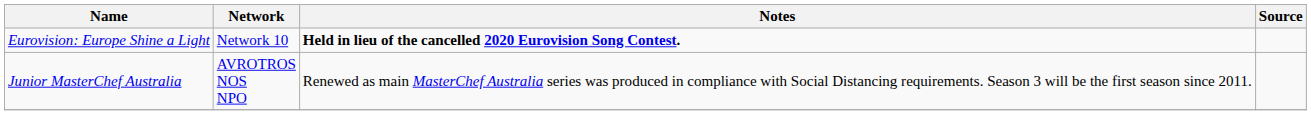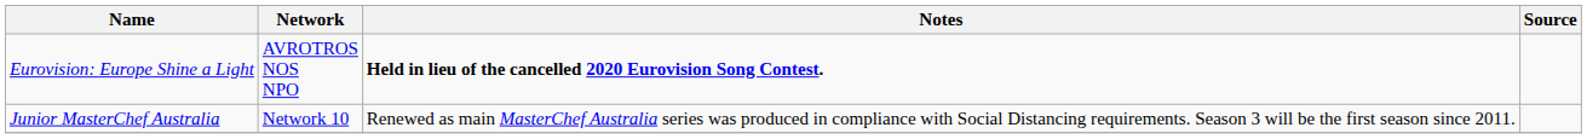Eurovision: Europe Shine a Light | Network: Network 10 -> AVROTROS NOS NPO
Junior MasterChef Australia | Network: AVROTROS NOS NPO -> Network 10
